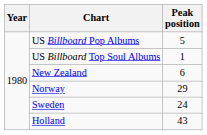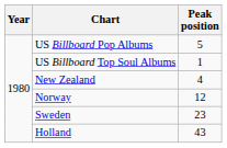New Zealand | Peak position: 6 -> 4
Norway | Peak position: 29 -> 12
Sweden | Peak position: 24 -> 23
